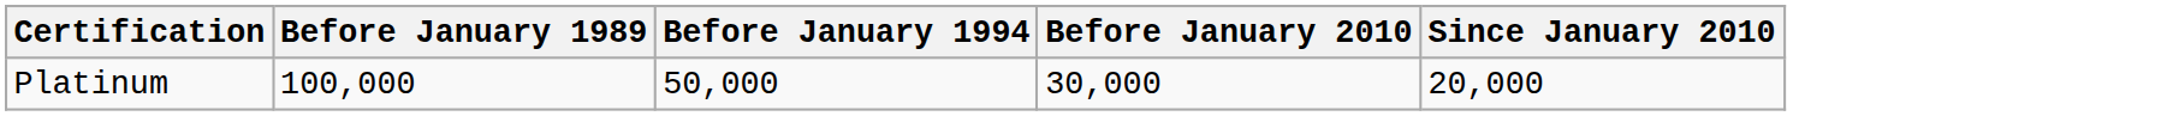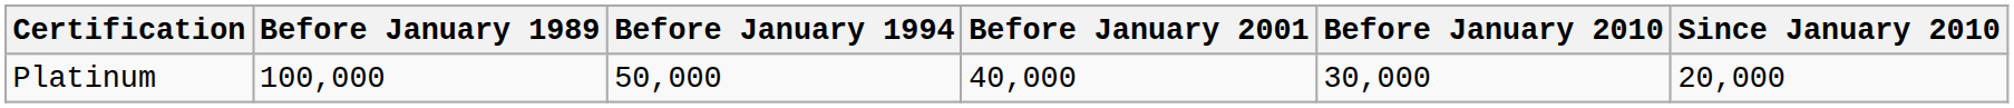+ column: Before January 2001 | 40,000
